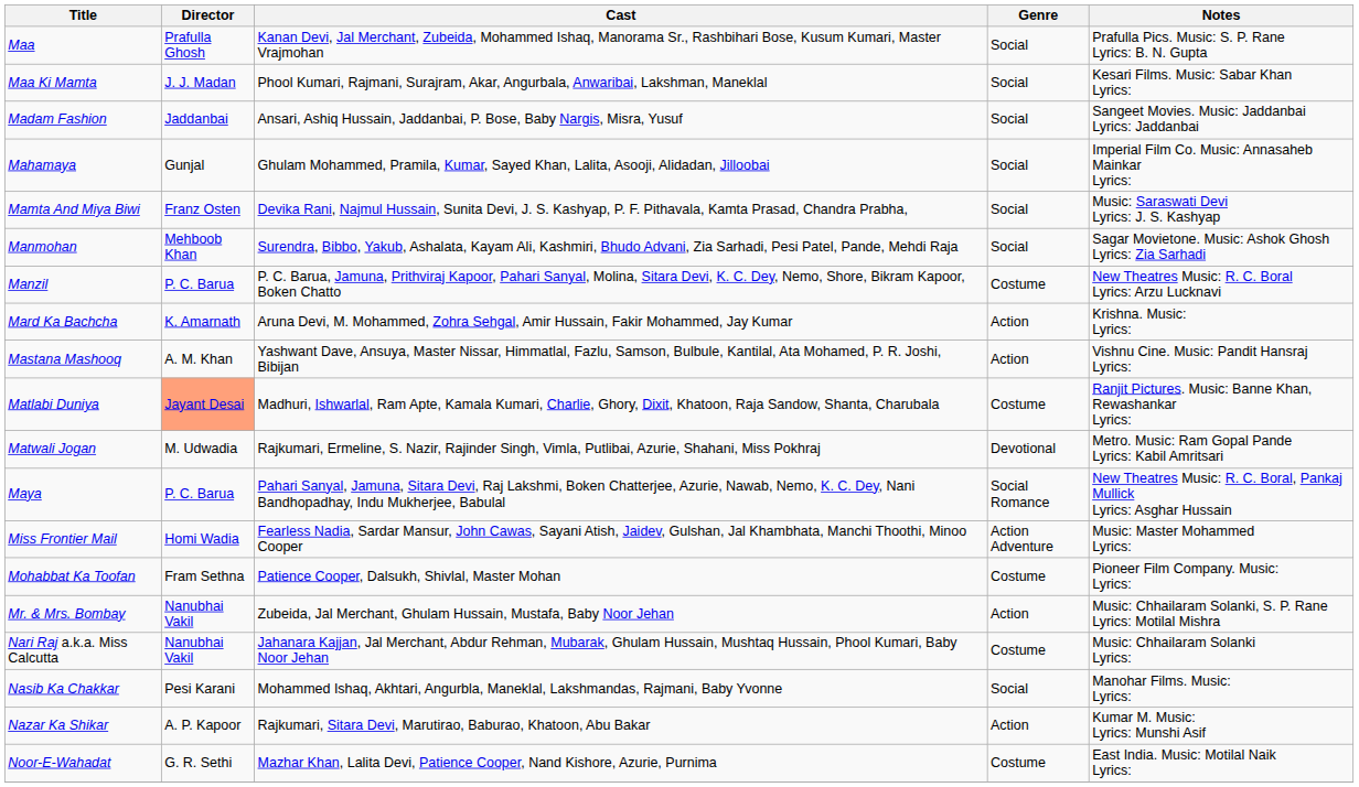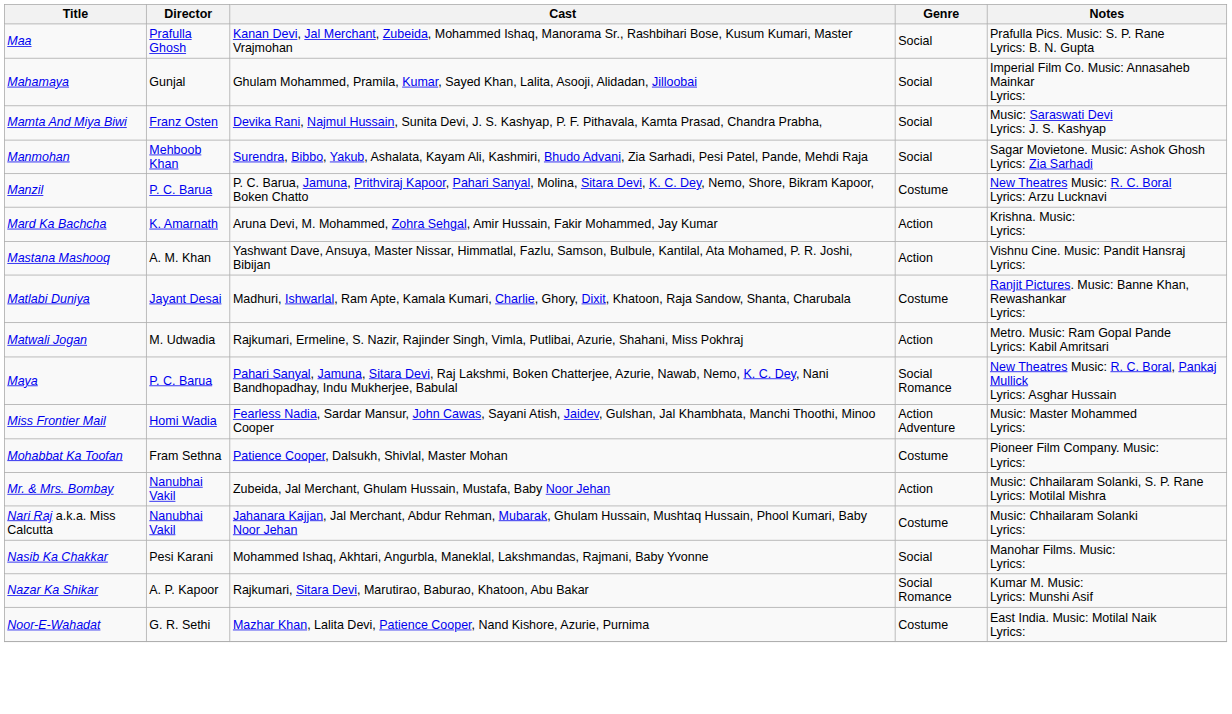- row: Maa Ki Mamta | J. J. Madan | Phool Kumari, Rajmani, Surajram, Akar, Angurbala, Anwaribai, Lakshman, Maneklal | Social | Kesari Films. Music: Sabar Khan Lyrics:
- row: Madam Fashion | Jaddanbai | Ansari, Ashiq Hussain, Jaddanbai, P. Bose, Baby Nargis, Misra, Yusuf | Social | Sangeet Movies. Music: Jaddanbai Lyrics: Jaddanbai
Matlabi Duniya | Director: lightsalmon background -> no background
Matwali Jogan | Genre: Devotional -> Action
Nazar Ka Shikar | Genre: Action -> Social Romance
